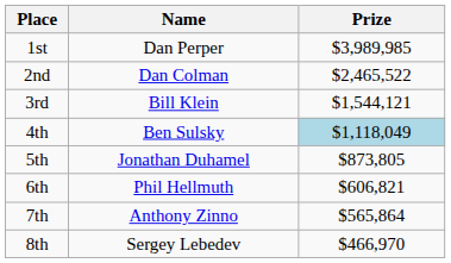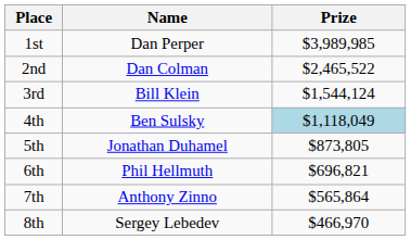3rd | Prize: $1,544,121 -> $1,544,124
6th | Prize: $606,821 -> $696,821
